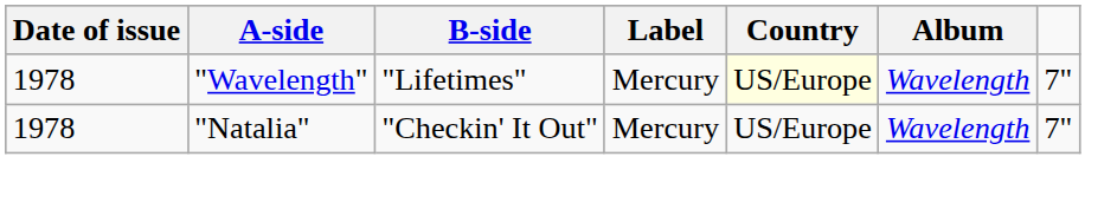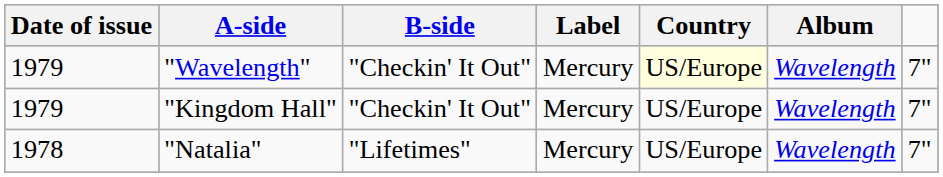"Wavelength" | Date of issue: 1978 -> 1979
"Wavelength" | B-side: "Lifetimes" -> "Checkin' It Out"
+ row: 1979 | "Kingdom Hall" | "Checkin' It Out" | Mercury | US/Europe | Wavelength | 7"
"Natalia" | B-side: "Checkin' It Out" -> "Lifetimes"
